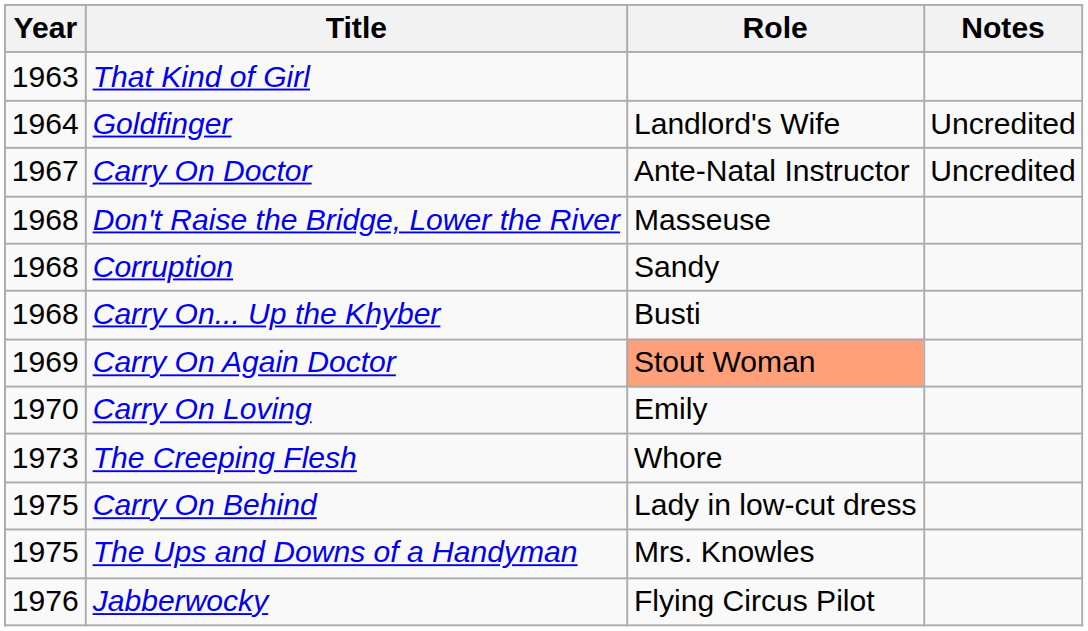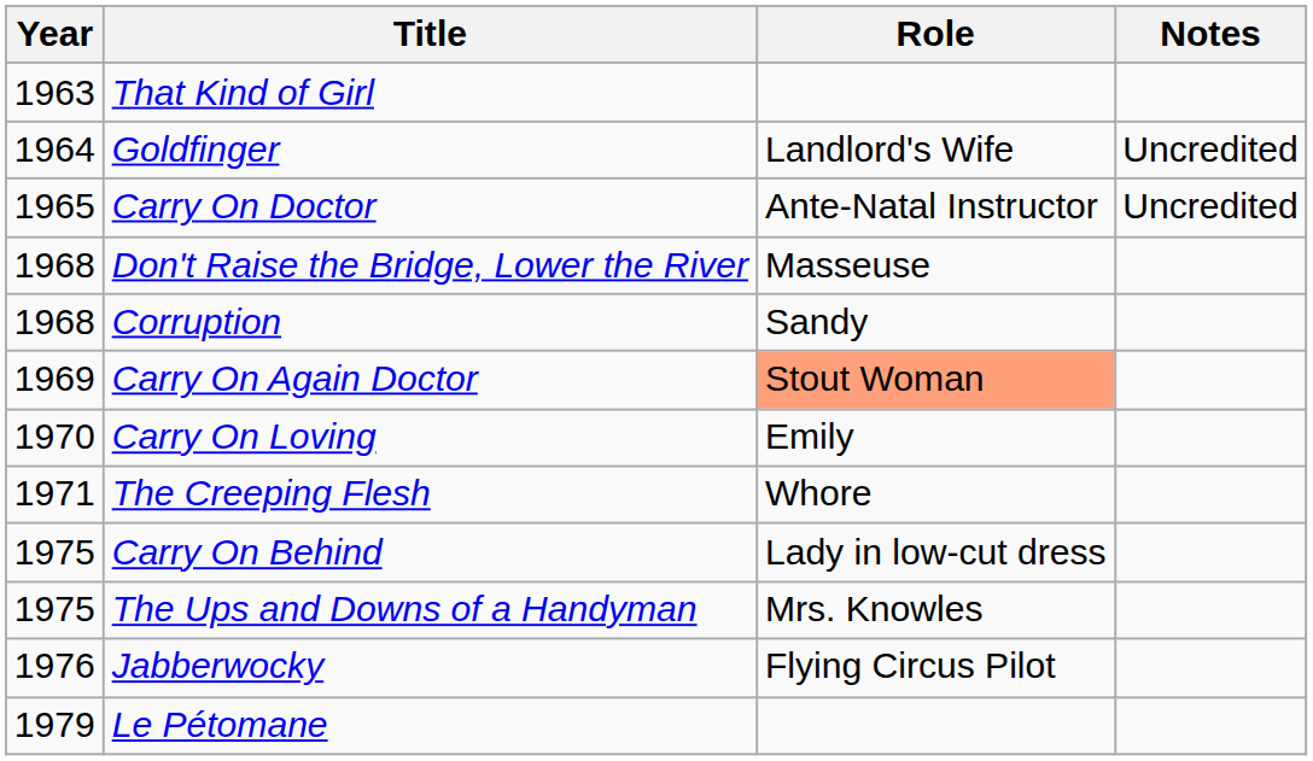Carry On Doctor | Year: 1967 -> 1965
- row: 1968 | Carry On... Up the Khyber | Busti
The Creeping Flesh | Year: 1973 -> 1971
+ row: 1979 | Le Pétomane
